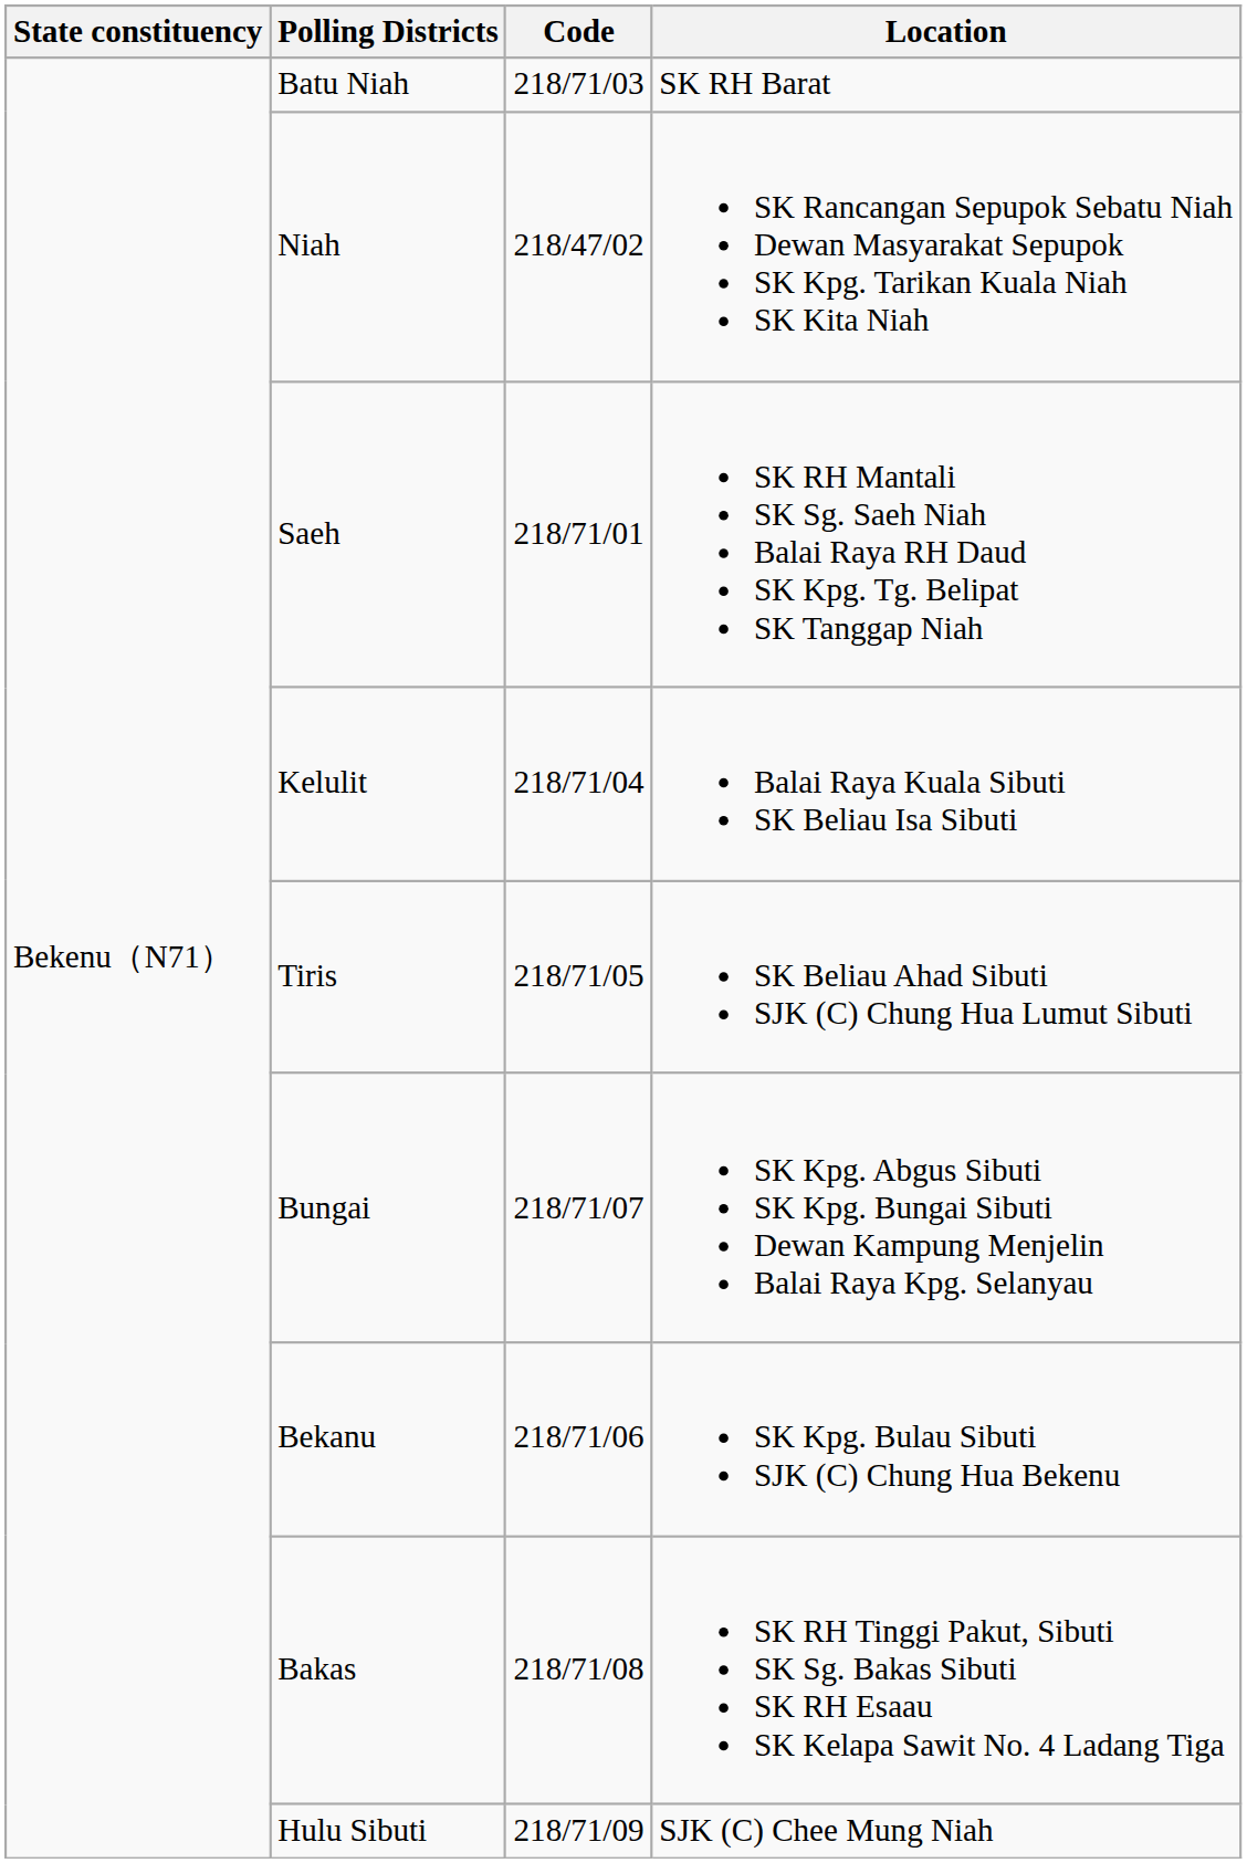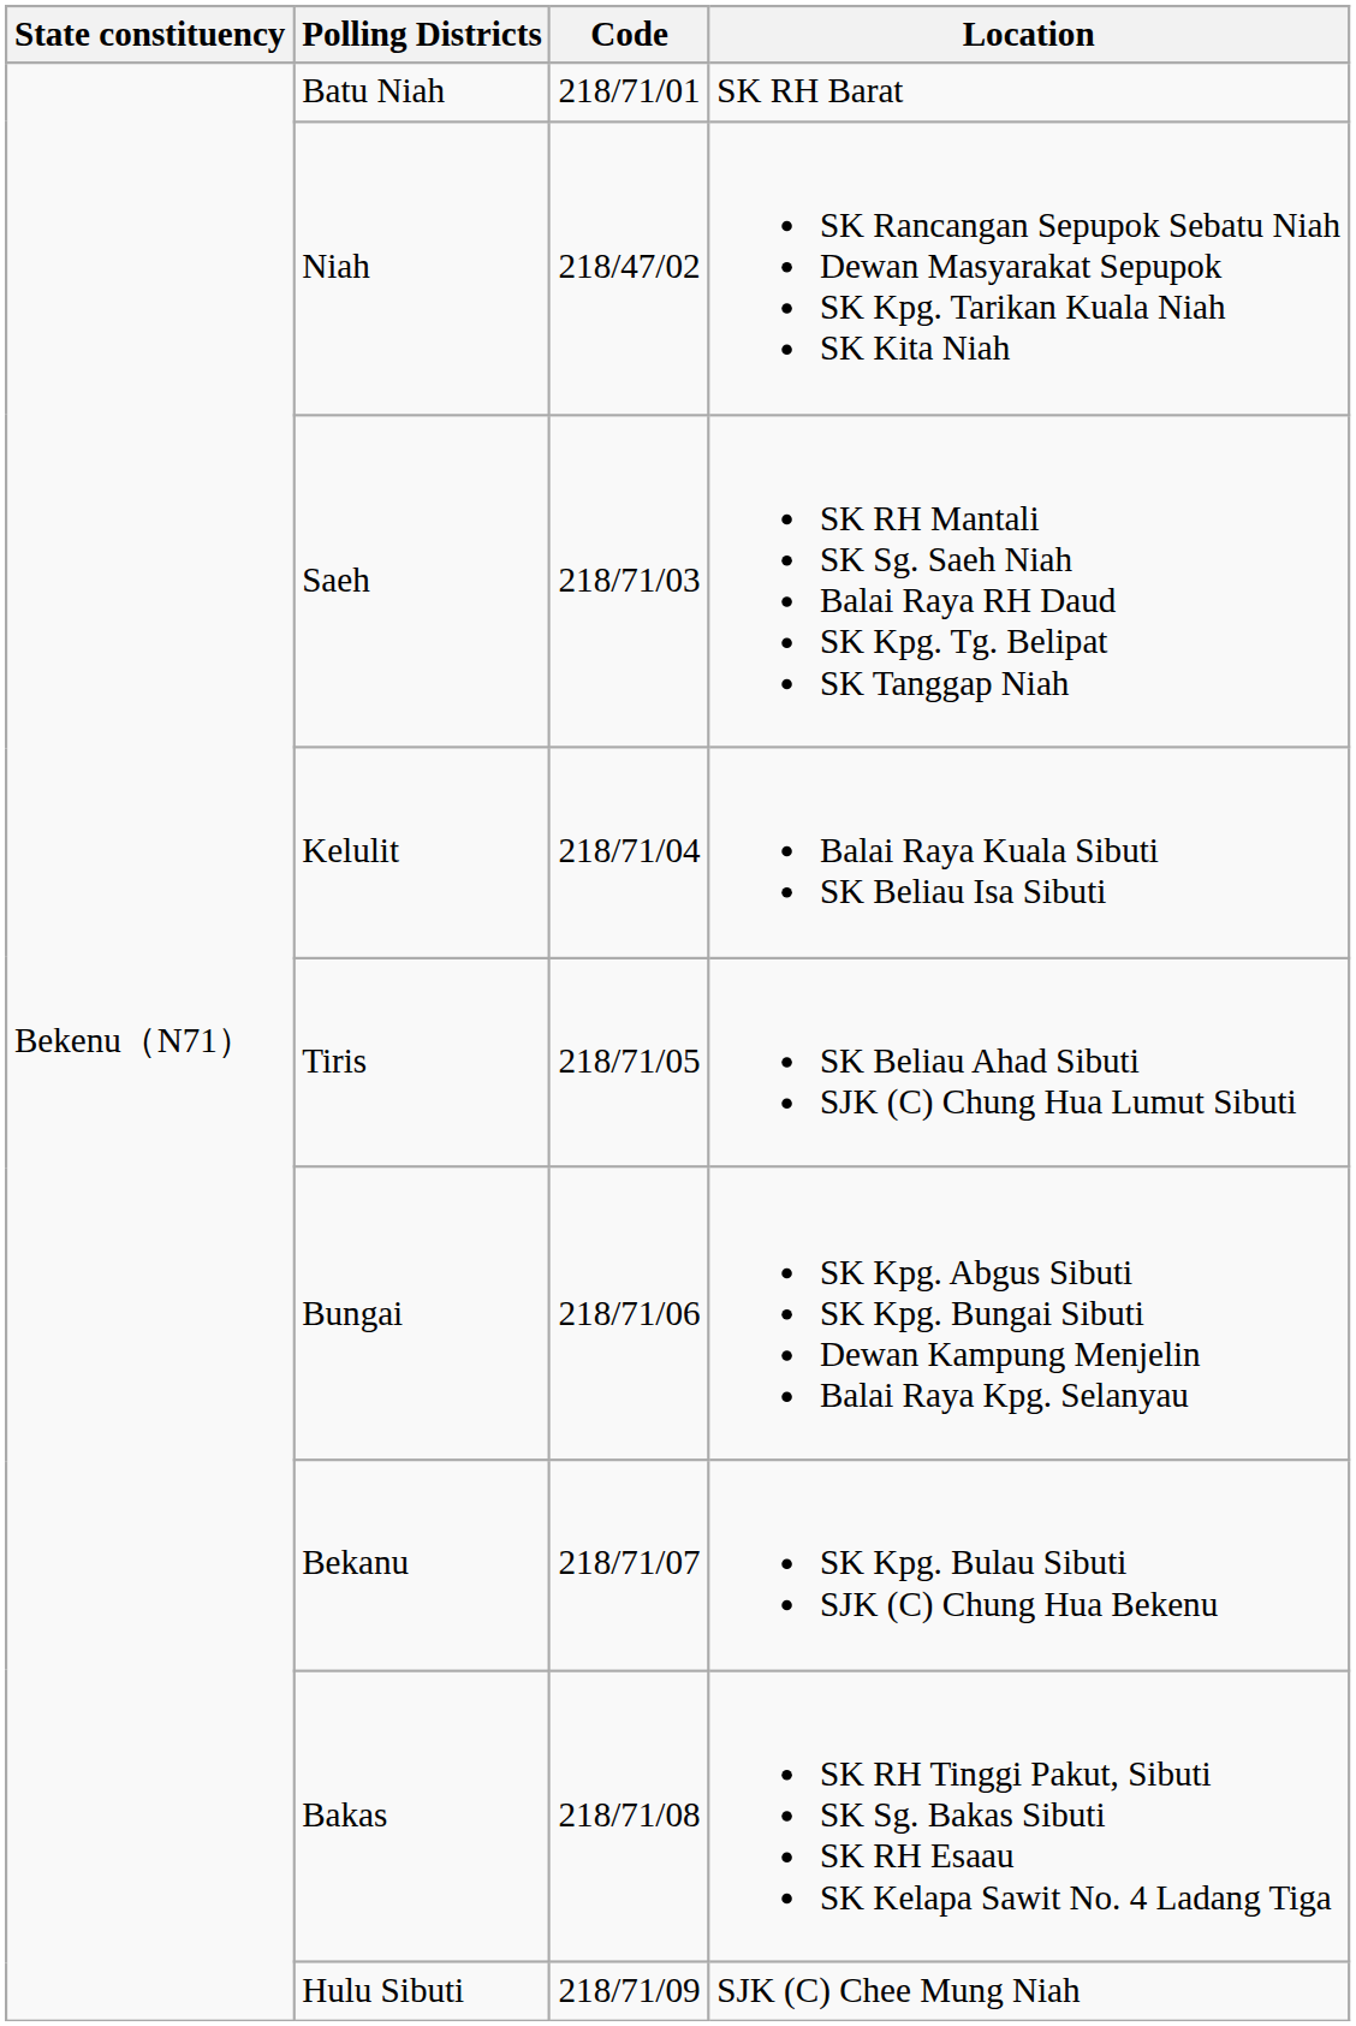Batu Niah | Code: 218/71/03 -> 218/71/01
Saeh | Code: 218/71/01 -> 218/71/03
Bungai | Code: 218/71/07 -> 218/71/06
Bekanu | Code: 218/71/06 -> 218/71/07
